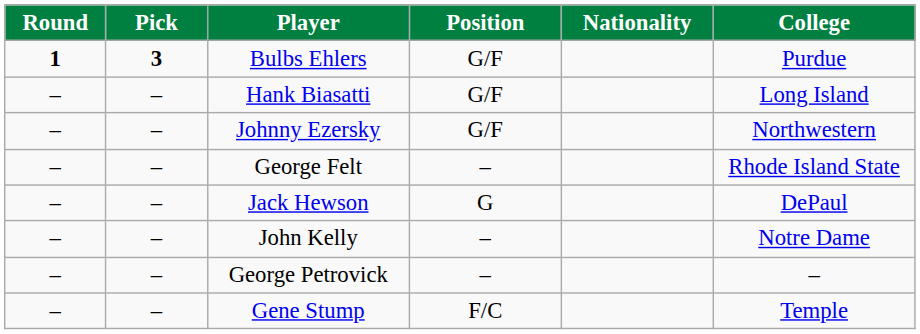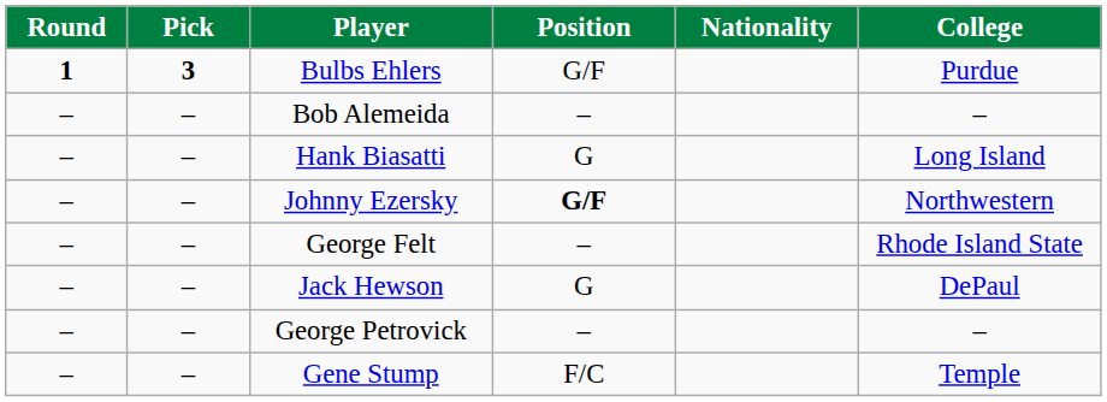+ row: – | – | Bob Alemeida | – | –
Hank Biasatti | Position: G/F -> G
Johnny Ezersky | Position: normal -> bold
- row: – | – | John Kelly | – | Notre Dame
